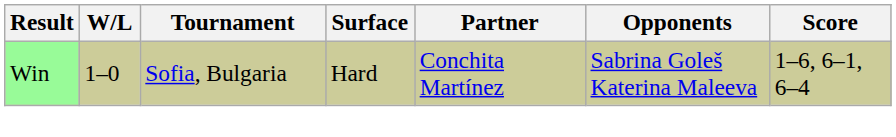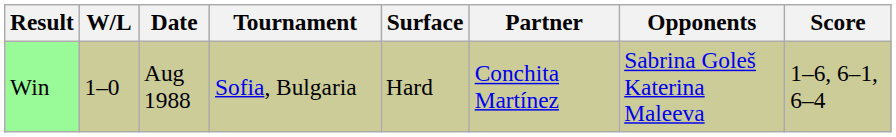+ column: Date | Aug 1988
